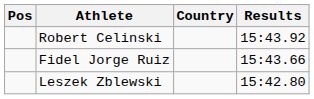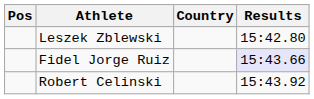rows swapped: Leszek Zblewski <-> Robert Celinski
Fidel Jorge Ruiz | Results: no background -> lavender background
